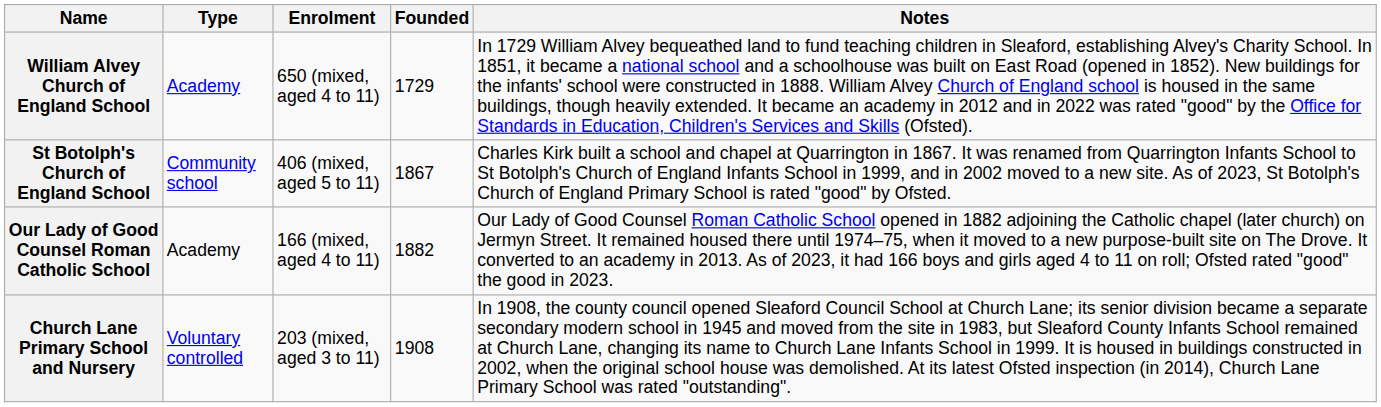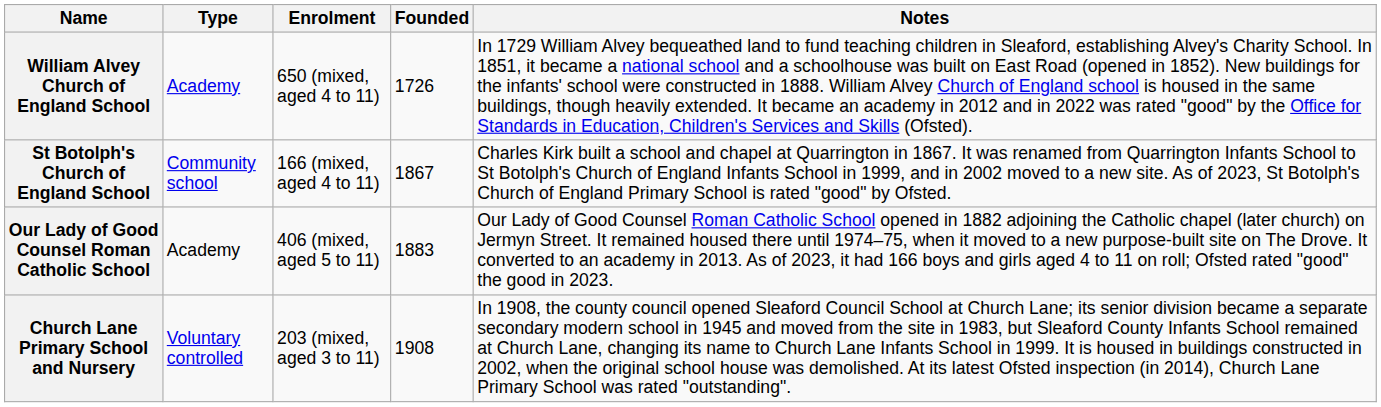William Alvey Church of England School | Founded: 1729 -> 1726
St Botolph's Church of England School | Enrolment: 406 (mixed, aged 5 to 11) -> 166 (mixed, aged 4 to 11)
Our Lady of Good Counsel Roman Catholic School | Enrolment: 166 (mixed, aged 4 to 11) -> 406 (mixed, aged 5 to 11)
Our Lady of Good Counsel Roman Catholic School | Founded: 1882 -> 1883
